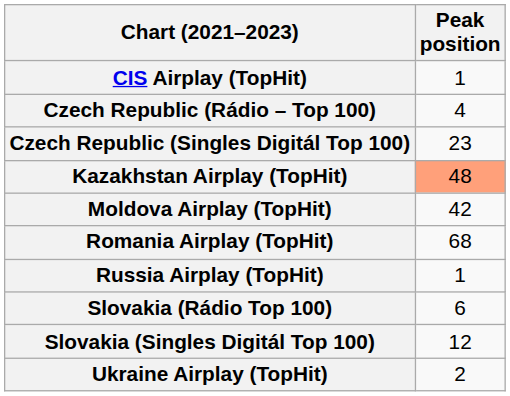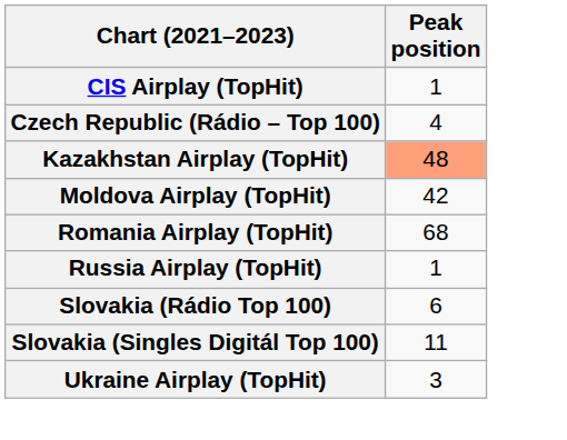- row: Czech Republic (Singles Digitál Top 100) | 23
Slovakia (Singles Digitál Top 100) | Peak position: 12 -> 11
Ukraine Airplay (TopHit) | Peak position: 2 -> 3
